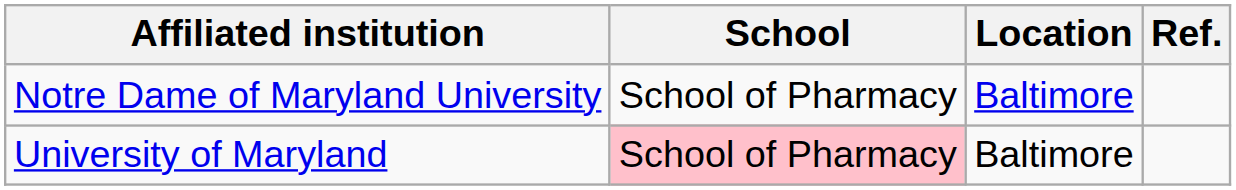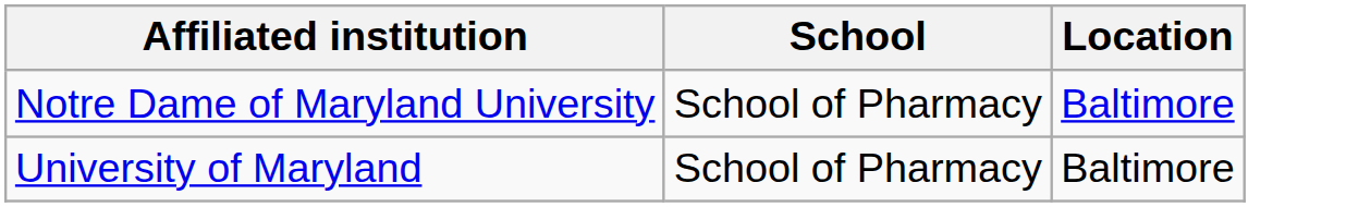- column: Ref.
University of Maryland | School: pink background -> no background
